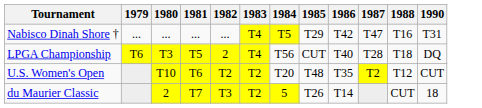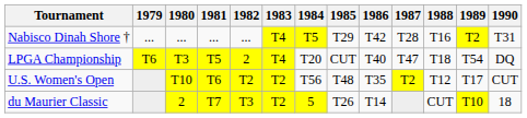+ column: 1989 | T2 | T54 | T17 | T10
Nabisco Dinah Shore † | 1987: T47 -> T28
LPGA Championship | 1984: T56 -> T20
LPGA Championship | 1987: T28 -> T47
U.S. Women's Open | 1984: T20 -> T56
